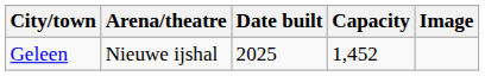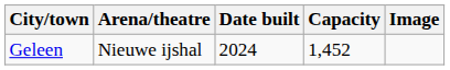Geleen | Date built: 2025 -> 2024
